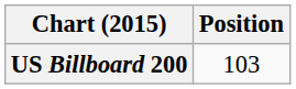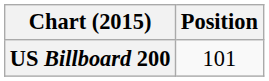US Billboard 200 | Position: 103 -> 101
